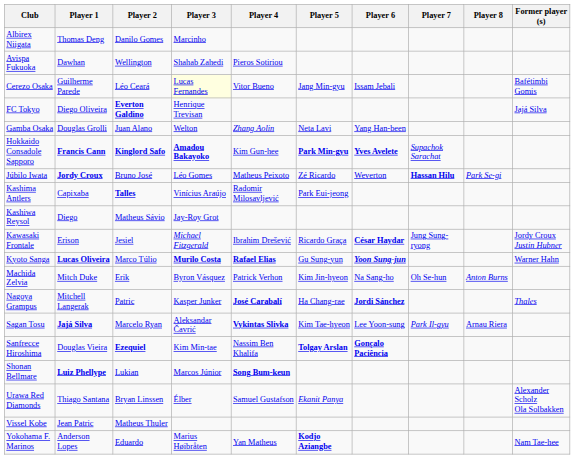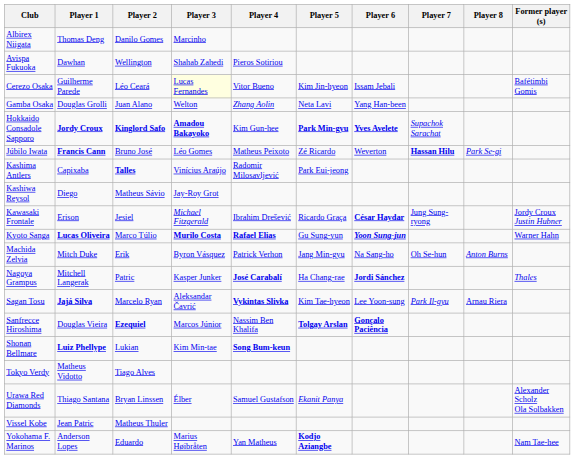Cerezo Osaka | Player 5: Jang Min-gyu -> Kim Jin-hyeon
- row: FC Tokyo | Diego Oliveira | Everton Galdino | Henrique Trevisan | Jajá Silva
Hokkaido Consadole Sapporo | Player 1: Francis Cann -> Jordy Croux
Júbilo Iwata | Player 1: Jordy Croux -> Francis Cann
Machida Zelvia | Player 5: Kim Jin-hyeon -> Jang Min-gyu
Sanfrecce Hiroshima | Player 3: Kim Min-tae -> Marcos Júnior
Shonan Bellmare | Player 3: Marcos Júnior -> Kim Min-tae
+ row: Tokyo Verdy | Matheus Vidotto | Tiago Alves
